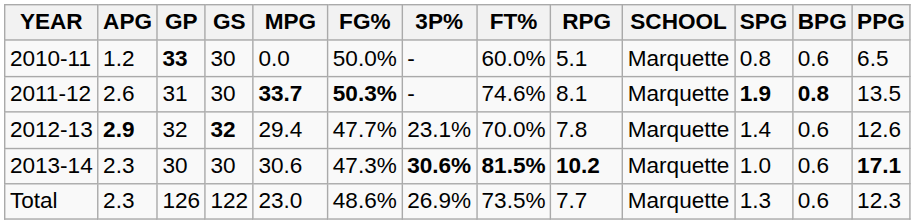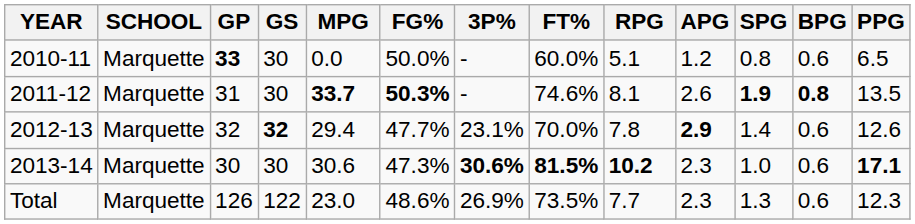columns swapped: SCHOOL <-> APG
